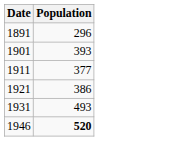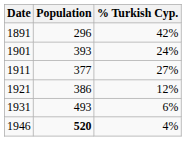+ column: % Turkish Cyp. | 42% | 24% | 27% | 12% | 6% | 4%
